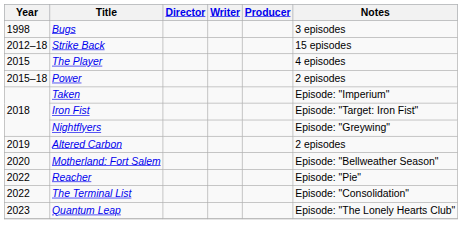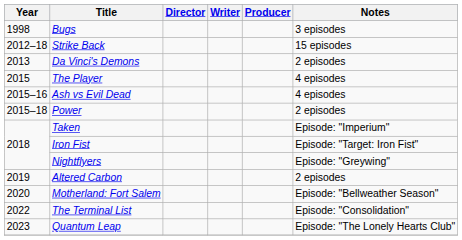+ row: 2013 | Da Vinci's Demons | 2 episodes
+ row: 2015–16 | Ash vs Evil Dead | 4 episodes
- row: 2022 | Reacher | Episode: "Pie"
